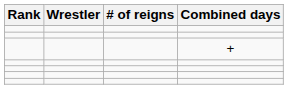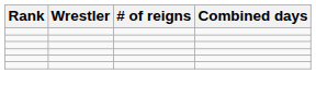- row: +
